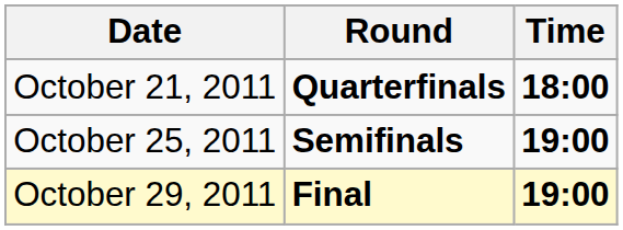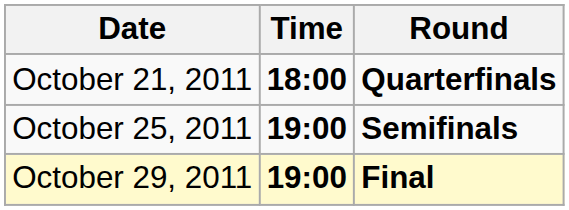columns swapped: Time <-> Round
